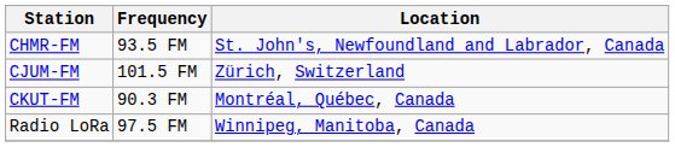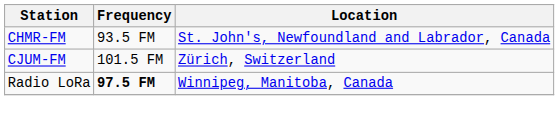- row: CKUT-FM | 90.3 FM | Montréal, Québec, Canada
Radio LoRa | Frequency: normal -> bold
